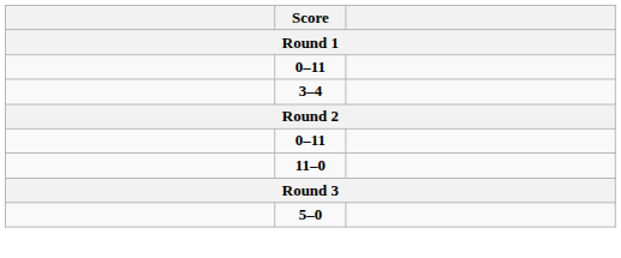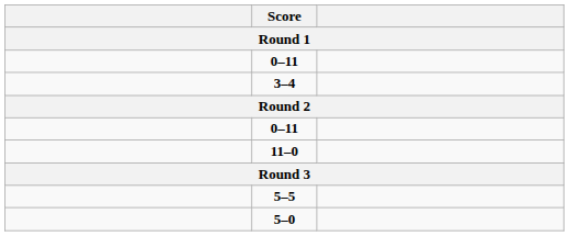+ row: 5–5
